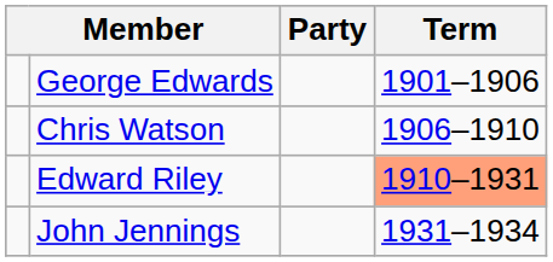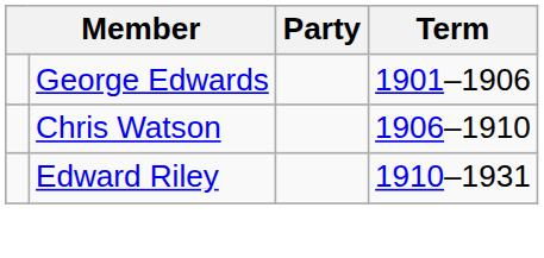Edward Riley | Term: lightsalmon background -> no background
- row: John Jennings | 1931–1934
